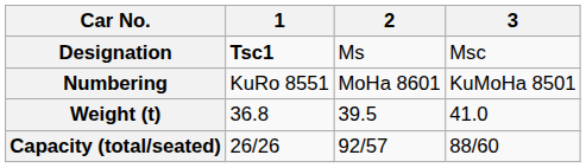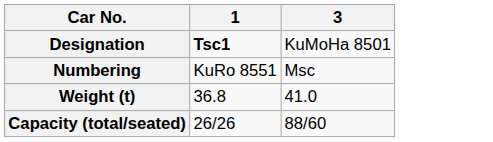- column: 2 | Ms | MoHa 8601 | 39.5 | 92/57
Designation | 3: Msc -> KuMoHa 8501
Numbering | 3: KuMoHa 8501 -> Msc
